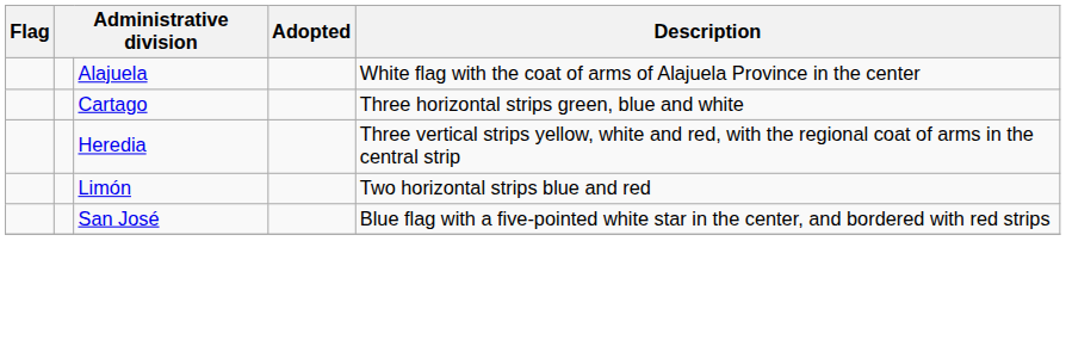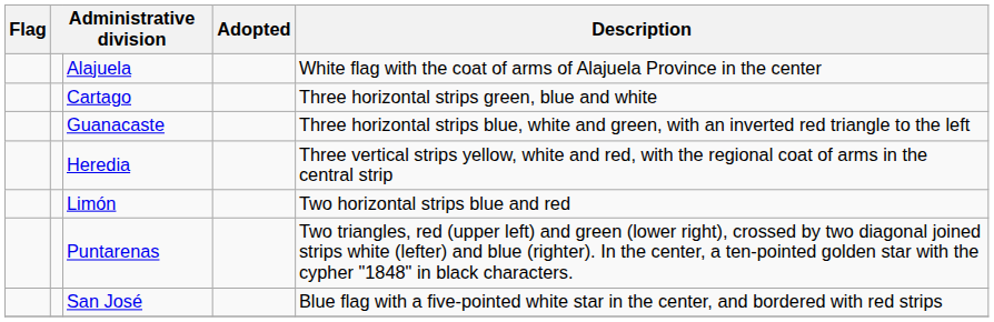+ row: Guanacaste | Three horizontal strips blue, white and green, with an inverted red triangle to the left
+ row: Puntarenas | Two triangles, red (upper left) and green (lower right), crossed by two diagonal joined strips white (lefter) and blue (righter). In the center, a ten-pointed golden star with the cypher "1848" in black characters.
